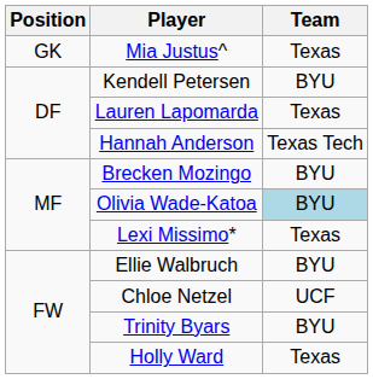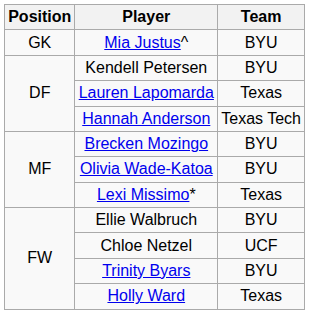Mia Justus^ | Team: Texas -> BYU
Olivia Wade-Katoa | Team: lightblue background -> no background
